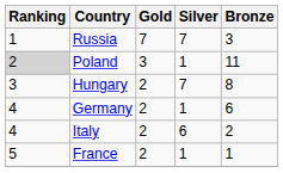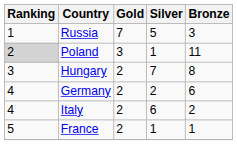Russia | Silver: 7 -> 5
Germany | Silver: 1 -> 2
